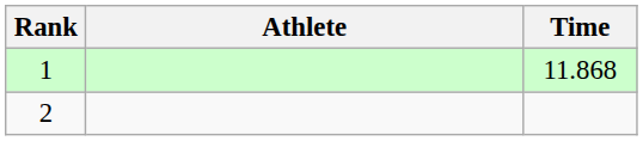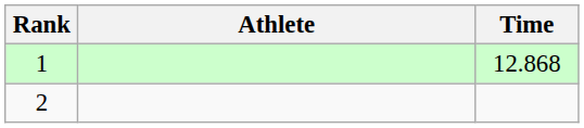1 | Time: 11.868 -> 12.868
